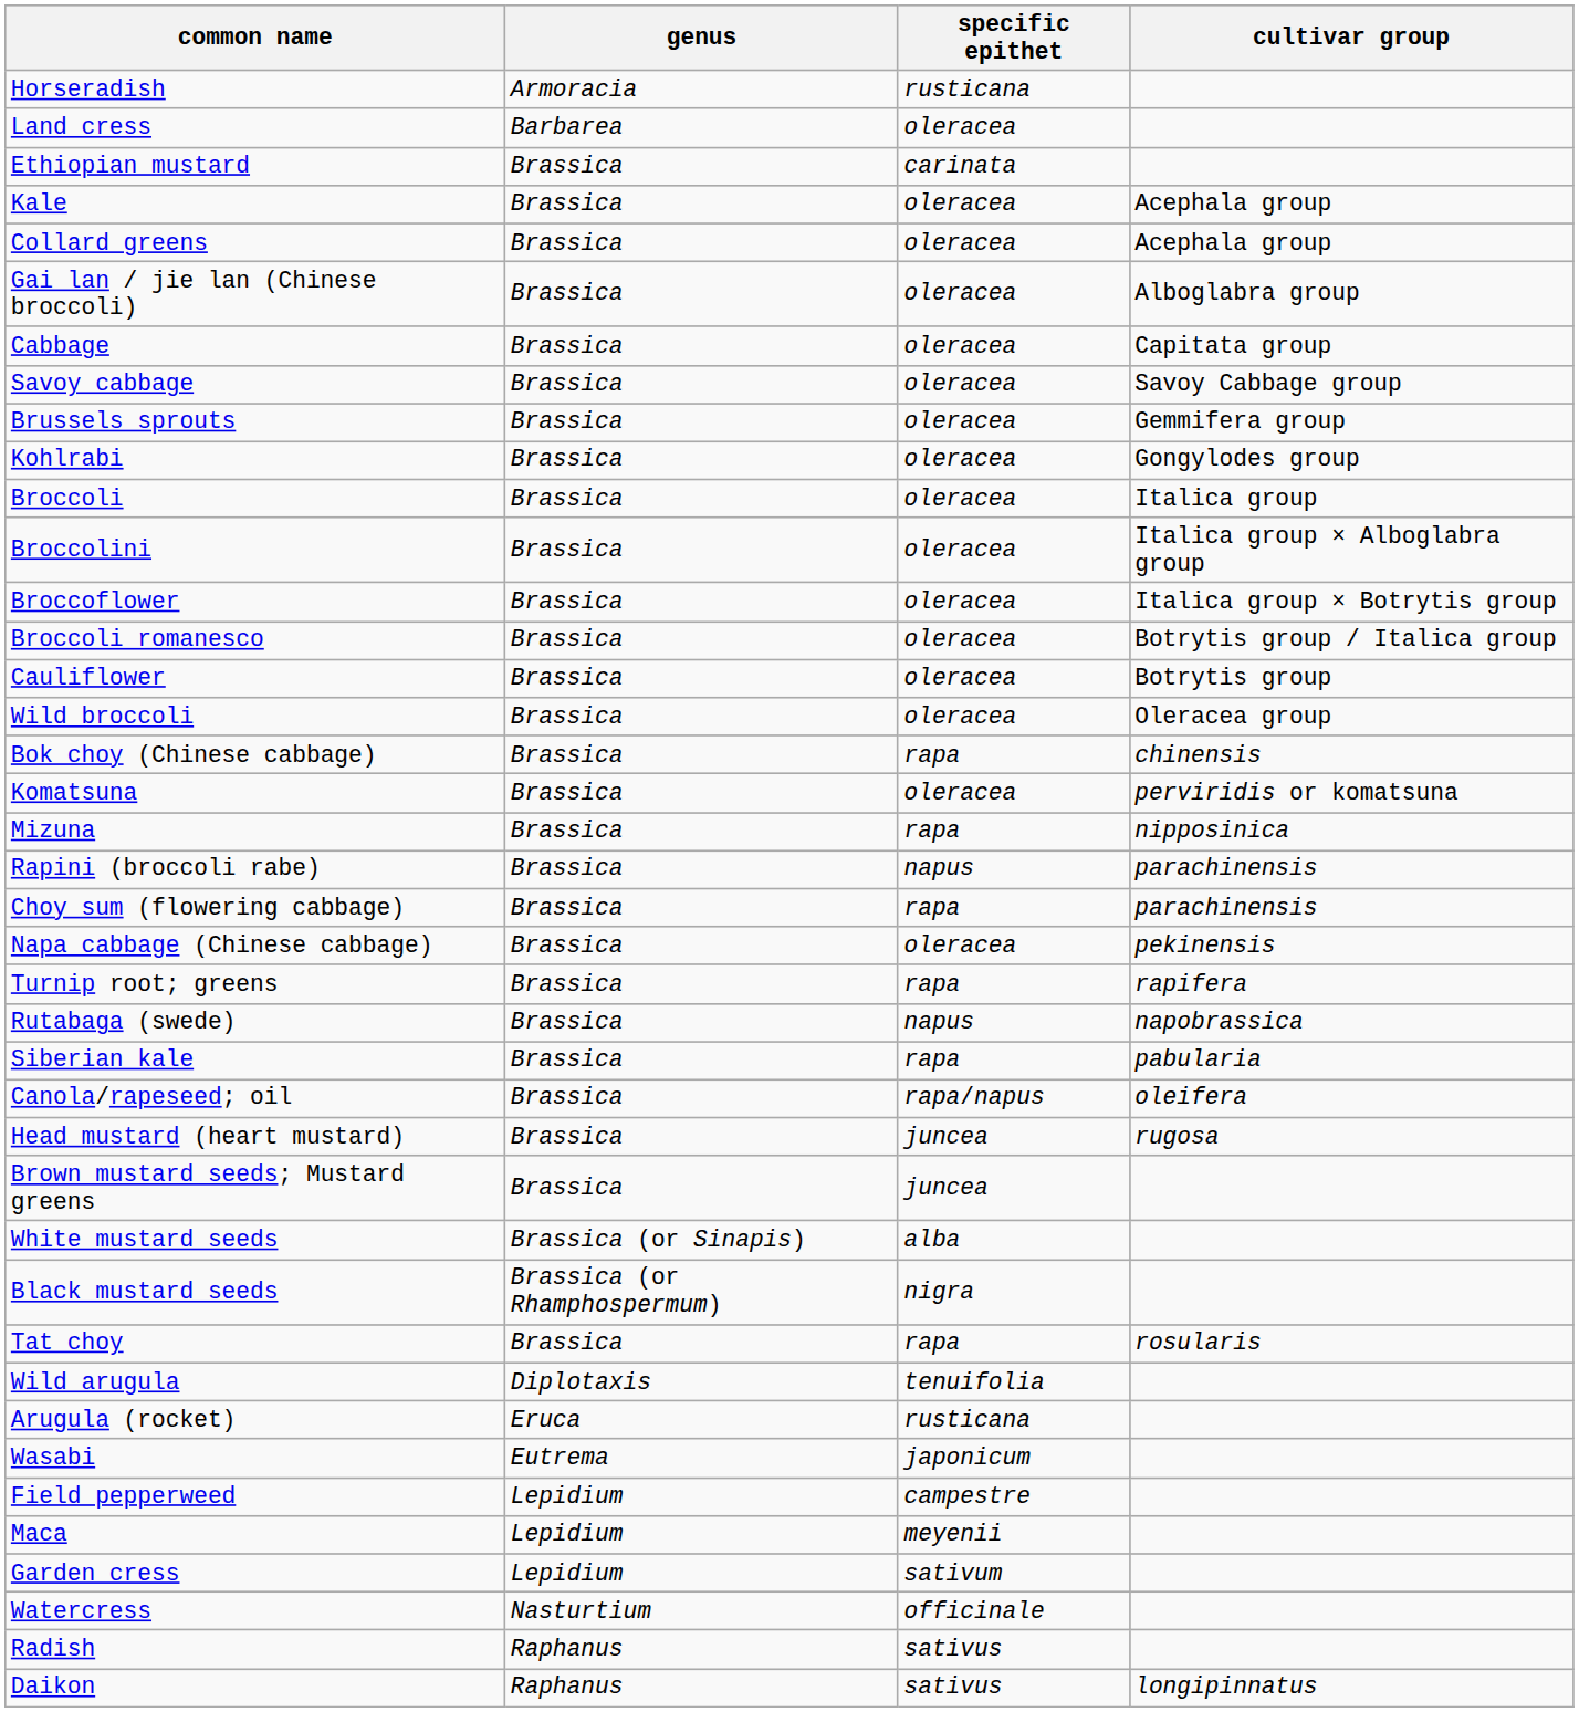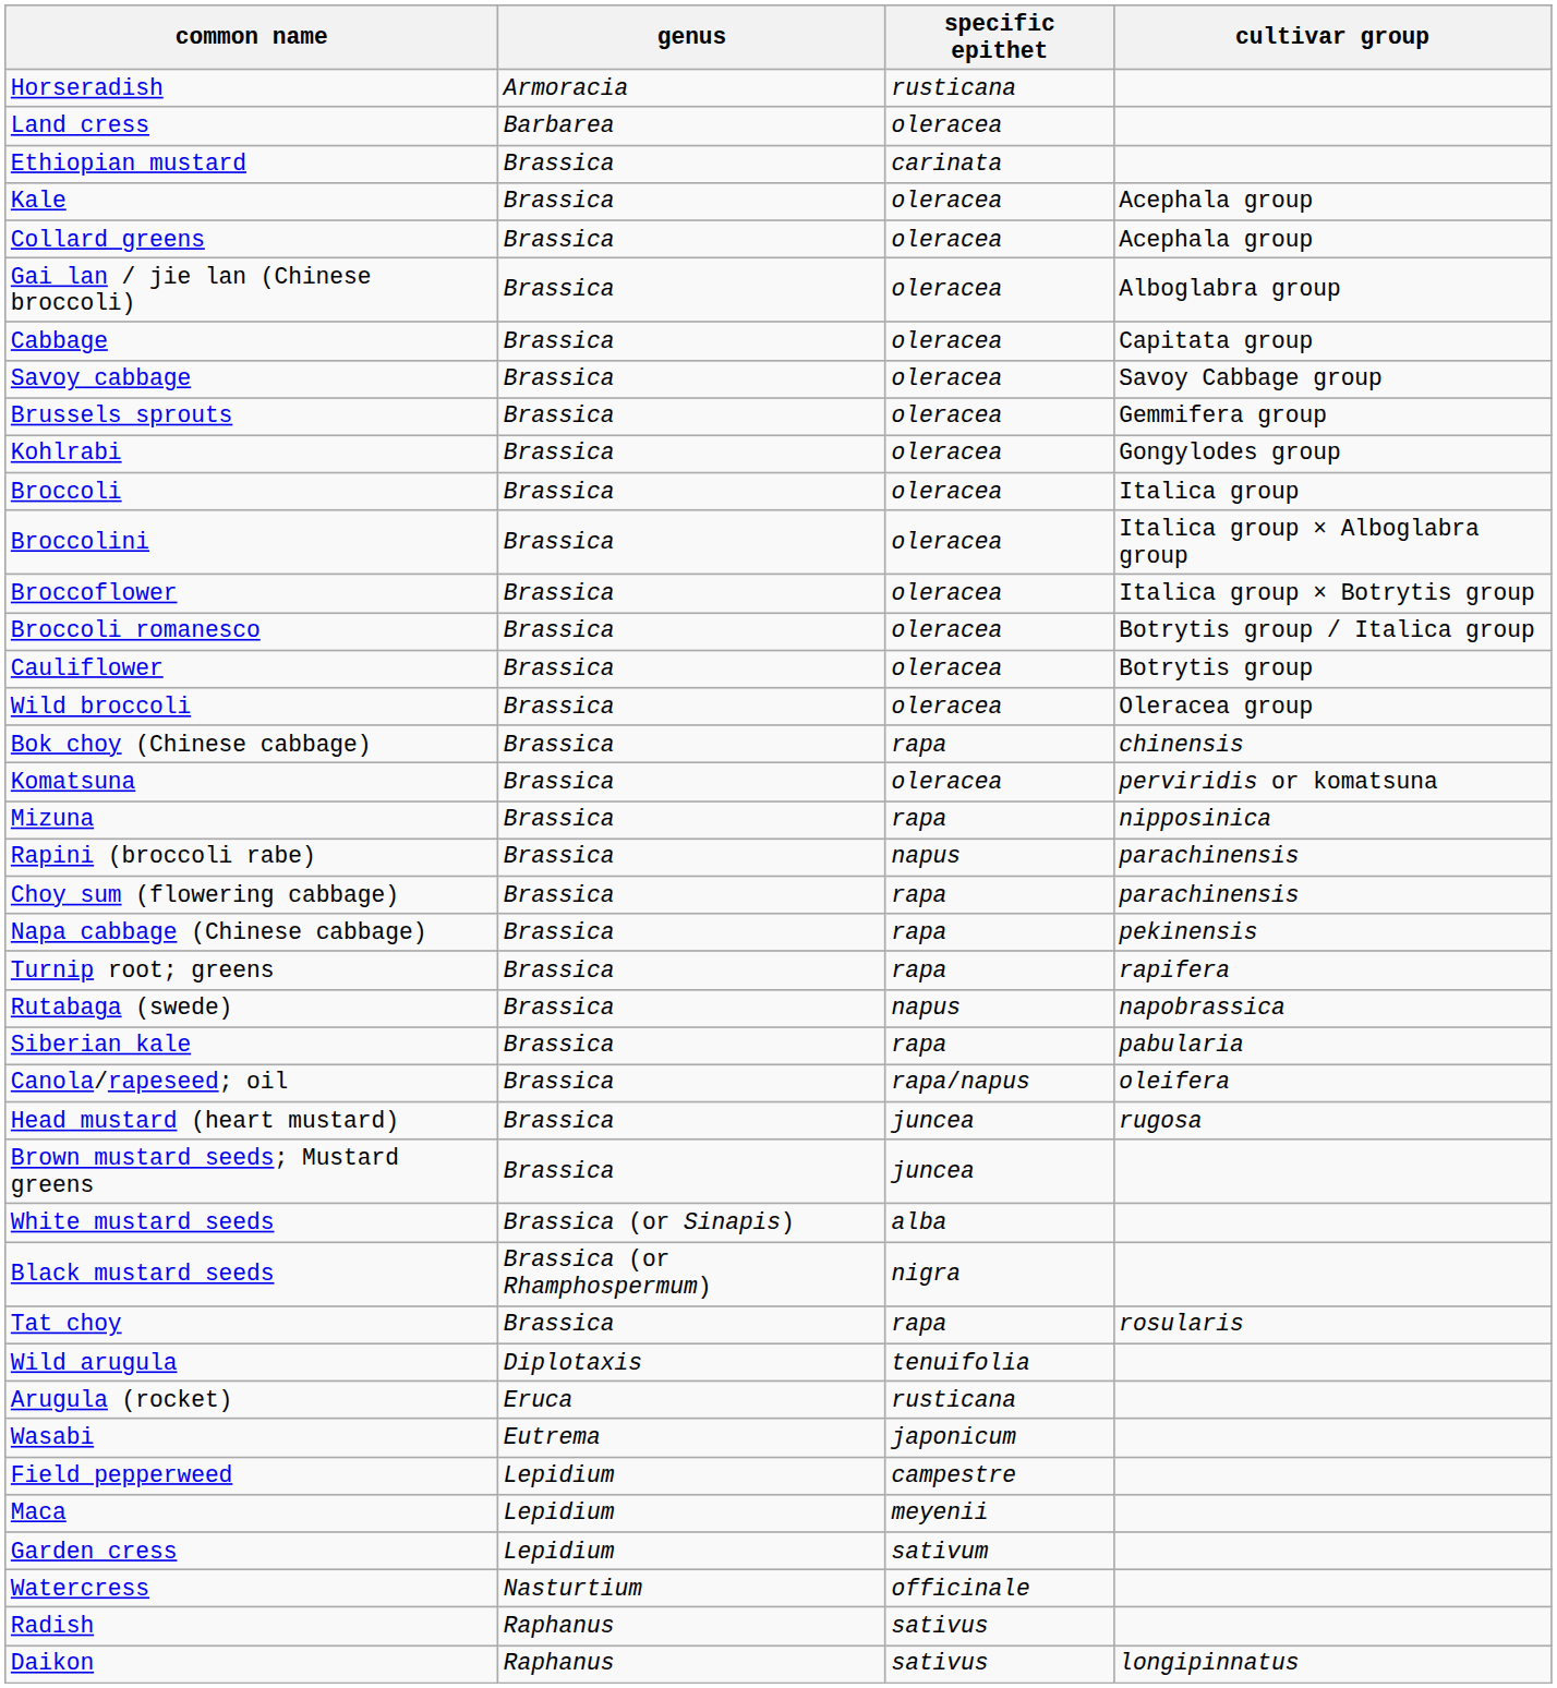Napa cabbage (Chinese cabbage) | specific epithet: oleracea -> rapa
